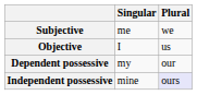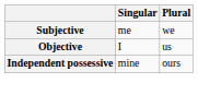- row: Dependent possessive | my | our
Independent possessive | Plural: lavender background -> no background
